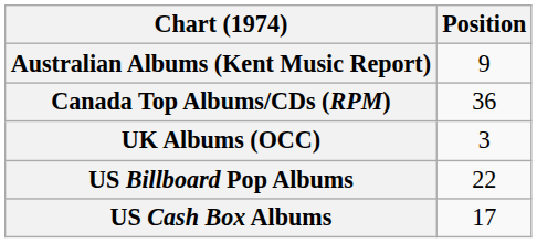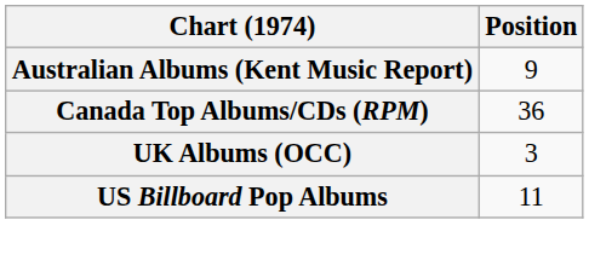US Billboard Pop Albums | Position: 22 -> 11
- row: US Cash Box Albums | 17
